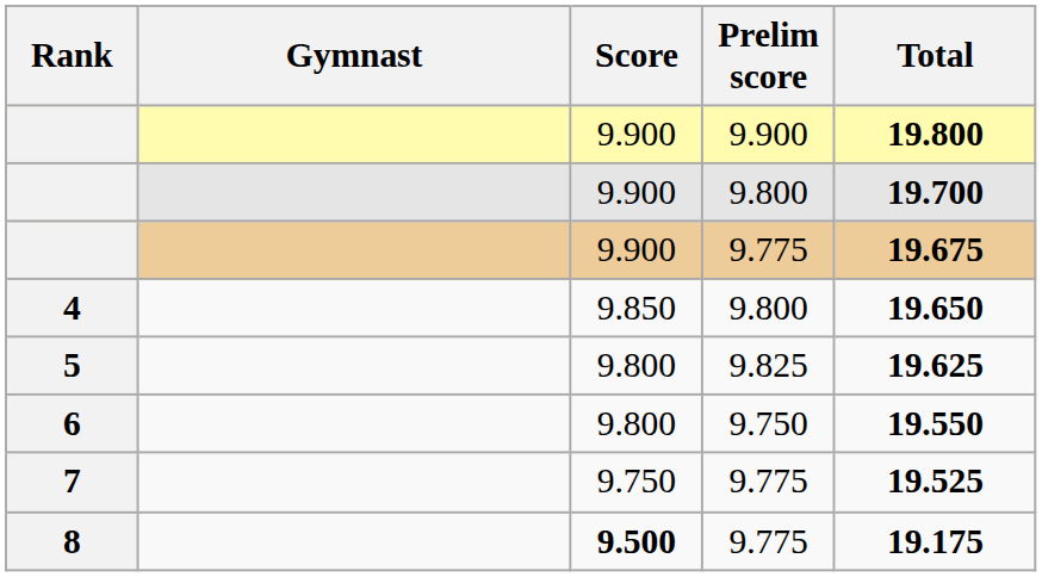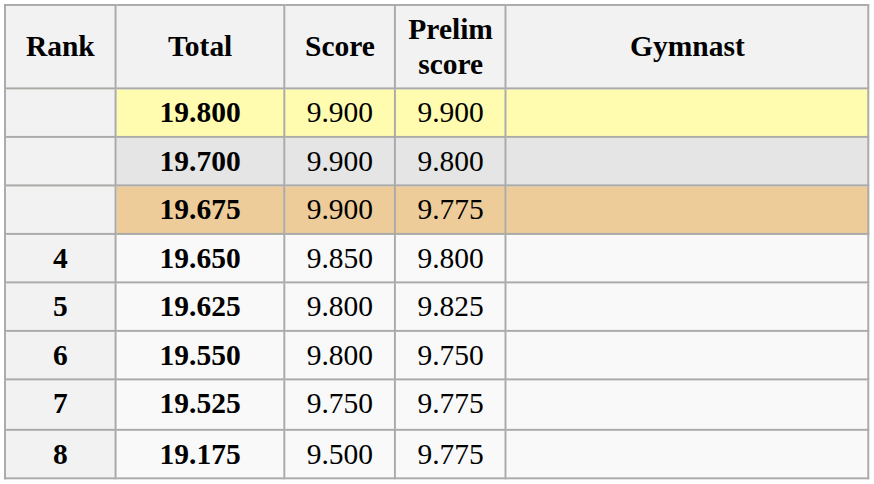columns swapped: Gymnast <-> Total
8 | Score: bold -> normal
